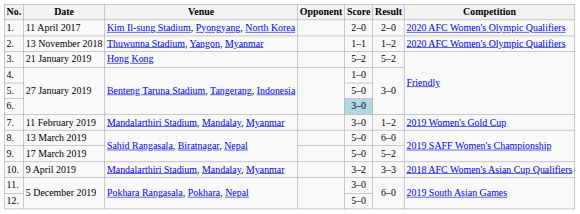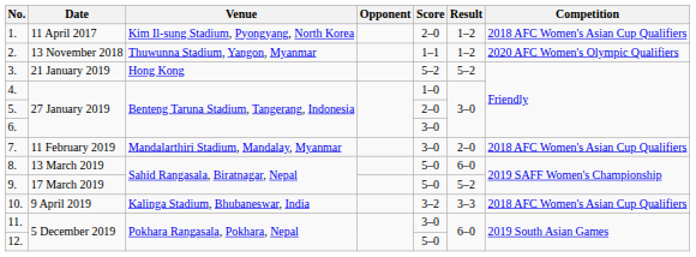1. | Result: 2–0 -> 1–2
1. | Competition: 2020 AFC Women's Olympic Qualifiers -> 2018 AFC Women's Asian Cup Qualifiers
5. | Score: 5–0 -> 2–0
6. | Score: lightblue background -> no background
7. | Result: 1–2 -> 2–0
7. | Competition: 2019 Women's Gold Cup -> 2018 AFC Women's Asian Cup Qualifiers
10. | Venue: Mandalarthiri Stadium, Mandalay, Myanmar -> Kalinga Stadium, Bhubaneswar, India
